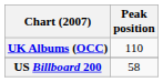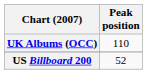US Billboard 200 | Peak position: 58 -> 52
